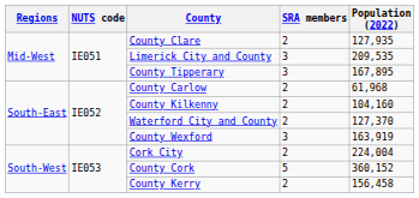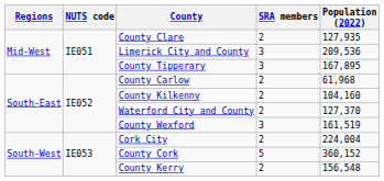Limerick City and County | Population (2022): 209,535 -> 209,536
County Wexford | Population (2022): 163,919 -> 161,519
County Kerry | Population (2022): 156,458 -> 156,548
